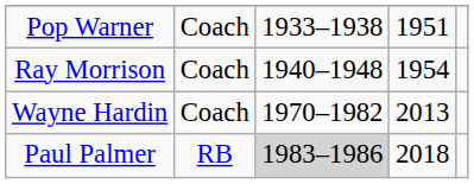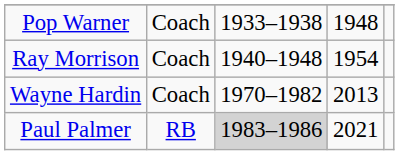Pop Warner | column 4: 1951 -> 1948
Paul Palmer | column 4: 2018 -> 2021
